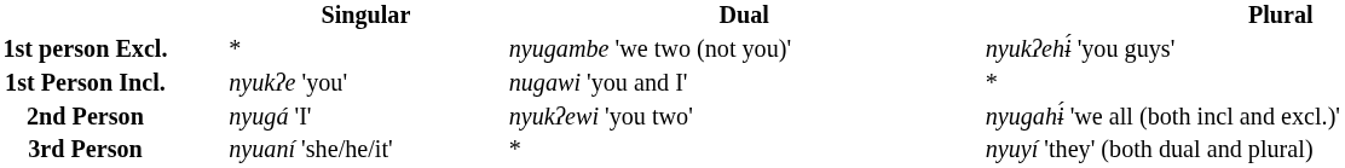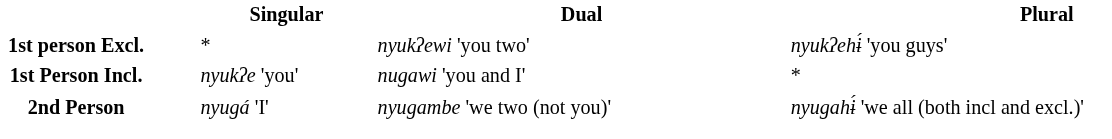1st person Excl. | Dual: nyugambe 'we two (not you)' -> nyukʔewi 'you two'
2nd Person | Dual: nyukʔewi 'you two' -> nyugambe 'we two (not you)'
- row: 3rd Person | nyuaní 'she/he/it' | * | nyuyí 'they' (both dual and plural)
